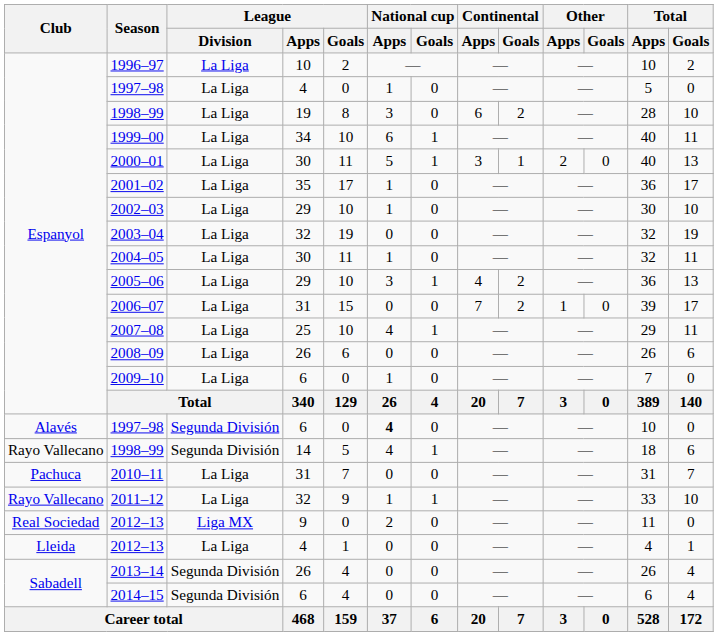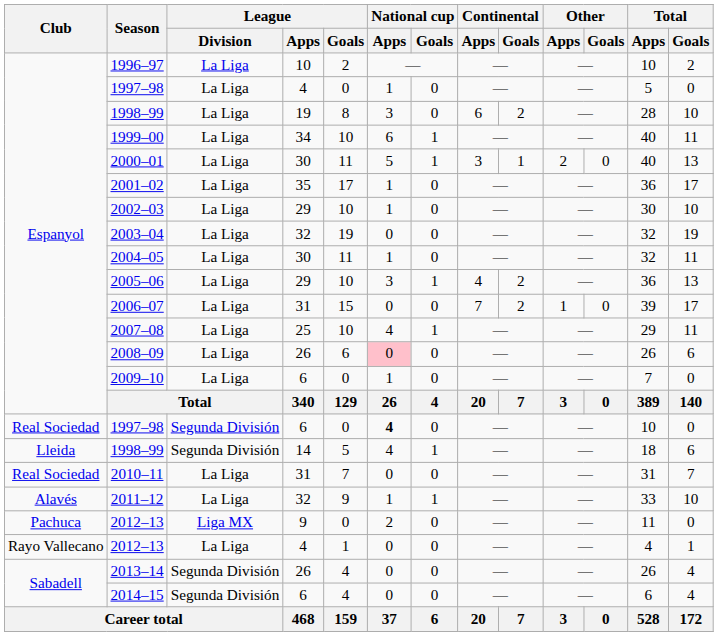2008–09 | National cup / Apps: no background -> pink background
1997–98 / 6 | Club: Alavés -> Real Sociedad
1998–99 / 14 | Club: Rayo Vallecano -> Lleida
2010–11 | Club: Pachuca -> Real Sociedad
2011–12 | Club: Rayo Vallecano -> Alavés
2012–13 / 9 | Club: Real Sociedad -> Pachuca
2012–13 / 4 | Club: Lleida -> Rayo Vallecano
